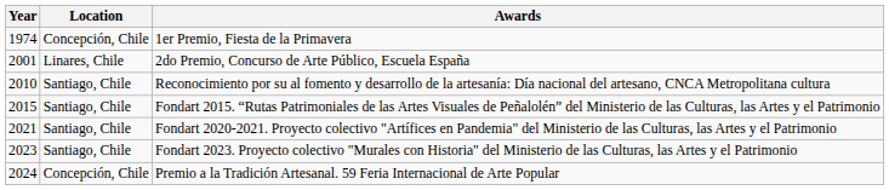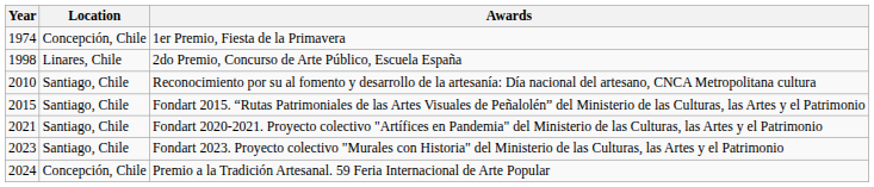2do Premio, Concurso de Arte Público, Escuela España | Year: 2001 -> 1998
